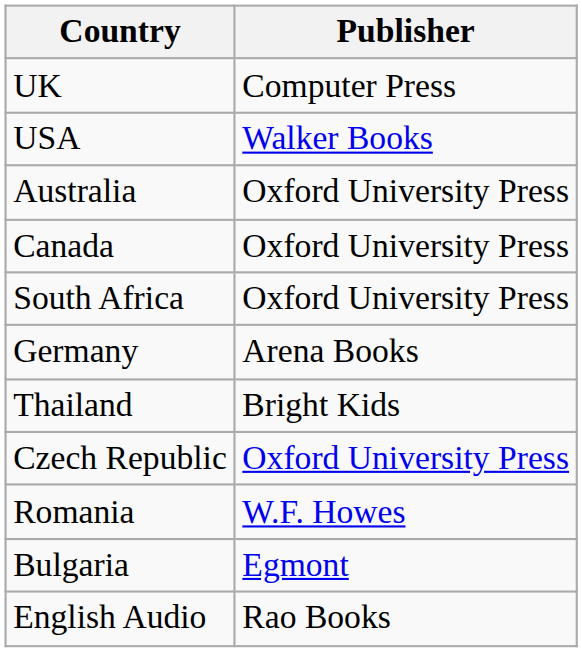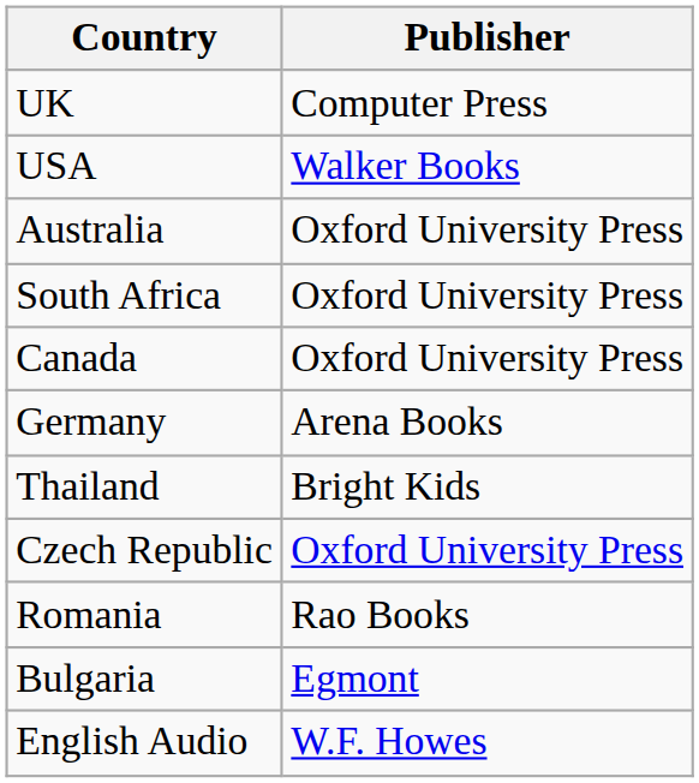rows swapped: Canada <-> South Africa
Romania | Publisher: W.F. Howes -> Rao Books
English Audio | Publisher: Rao Books -> W.F. Howes
